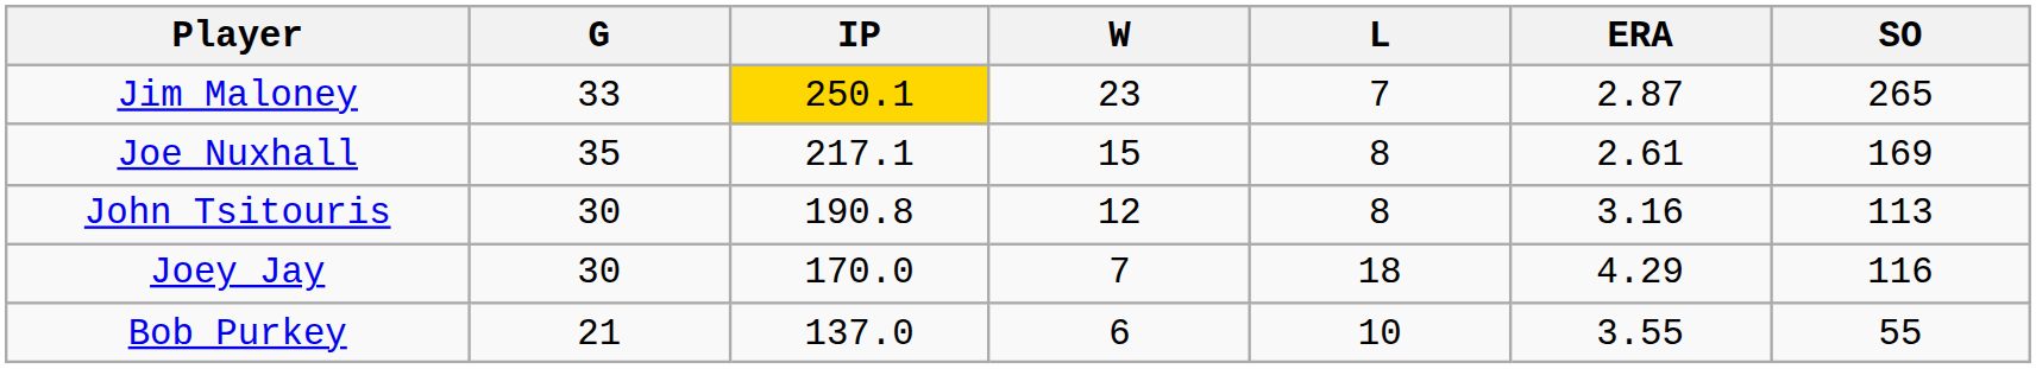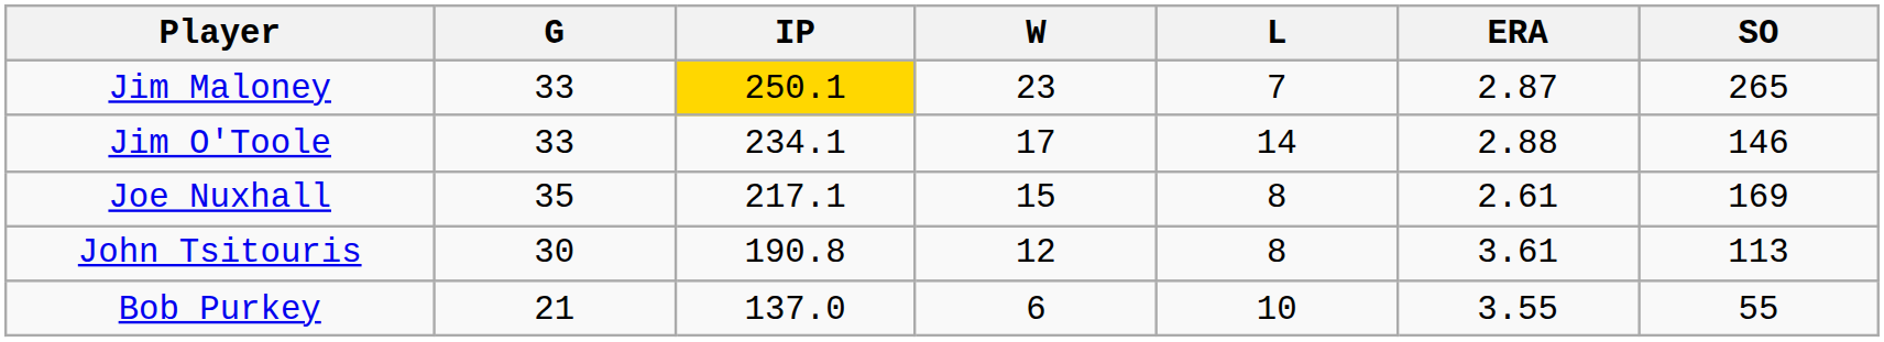+ row: Jim O'Toole | 33 | 234.1 | 17 | 14 | 2.88 | 146
John Tsitouris | ERA: 3.16 -> 3.61
- row: Joey Jay | 30 | 170.0 | 7 | 18 | 4.29 | 116
